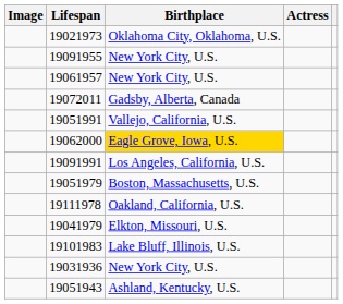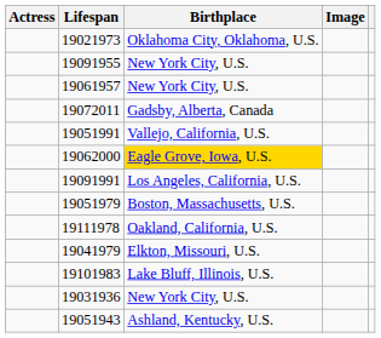columns swapped: Actress <-> Image
